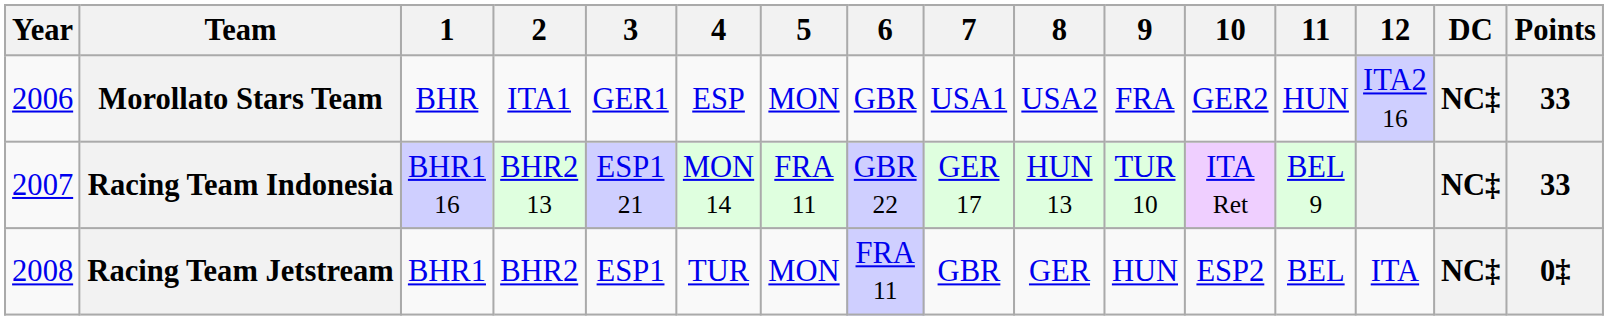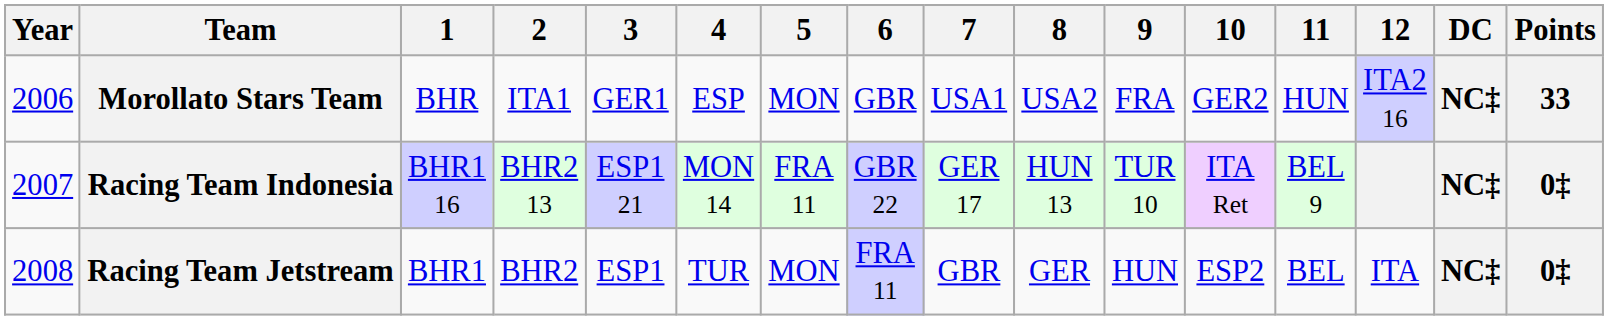Racing Team Indonesia | Points: 33 -> 0‡
